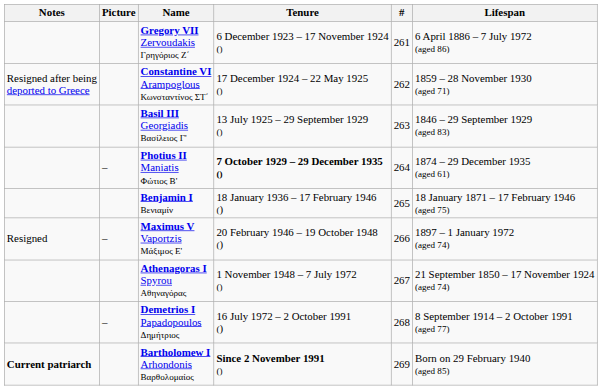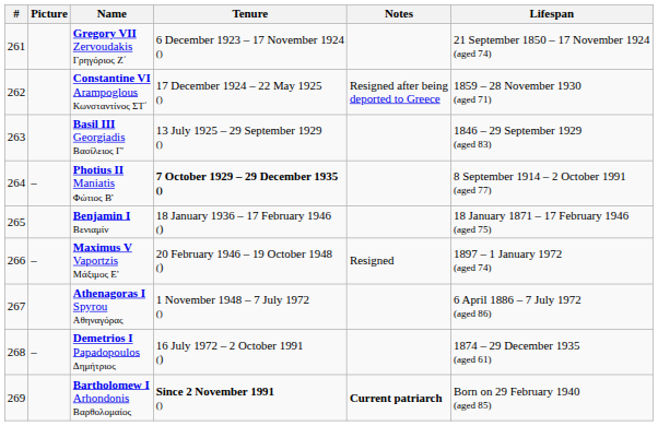columns swapped: # <-> Notes
Gregory VII Zervoudakis Γρηγόριος Ζ΄ | Lifespan: 6 April 1886 – 7 July 1972 (aged 86) -> 21 September 1850 – 17 November 1924 (aged 74)
Photius II Maniatis Φώτιος Β' | Lifespan: 1874 – 29 December 1935 (aged 61) -> 8 September 1914 – 2 October 1991 (aged 77)
Athenagoras I Spyrou Αθηναγόρας | Lifespan: 21 September 1850 – 17 November 1924 (aged 74) -> 6 April 1886 – 7 July 1972 (aged 86)
Demetrios I Papadopoulos Δημήτριος | Lifespan: 8 September 1914 – 2 October 1991 (aged 77) -> 1874 – 29 December 1935 (aged 61)
